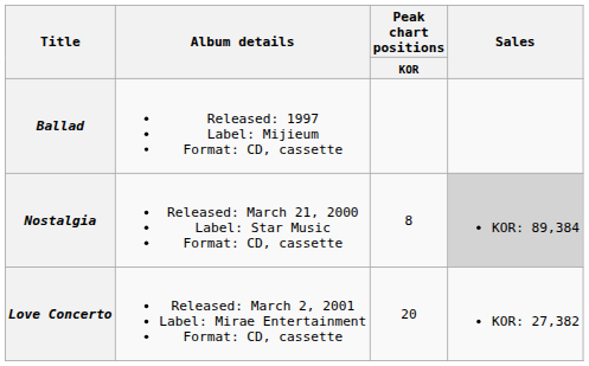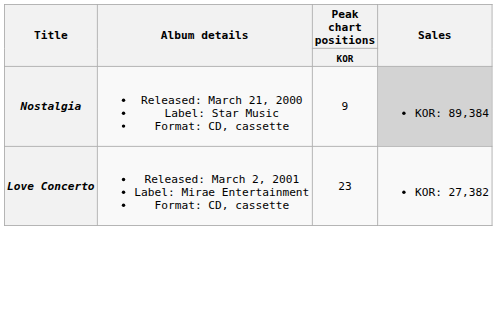- row: Ballad | Released: 1997 Label: Mijieum Format: CD, cassette
Nostalgia | Peak chart positions / KOR: 8 -> 9
Love Concerto | Peak chart positions / KOR: 20 -> 23
